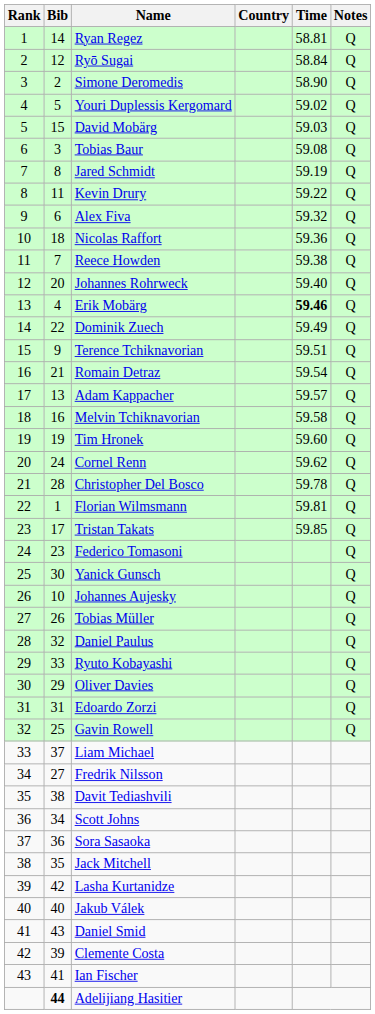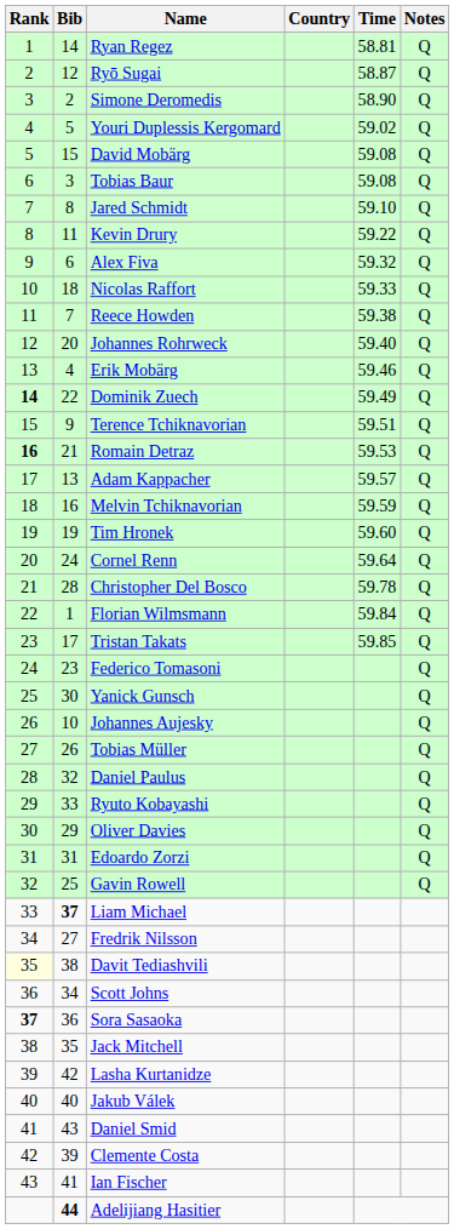Ryō Sugai | Time: 58.84 -> 58.87
David Mobärg | Time: 59.03 -> 59.08
Jared Schmidt | Time: 59.19 -> 59.10
Nicolas Raffort | Time: 59.36 -> 59.33
Erik Mobärg | Time: bold -> normal
Dominik Zuech | Rank: normal -> bold
Romain Detraz | Rank: normal -> bold
Romain Detraz | Time: 59.54 -> 59.53
Melvin Tchiknavorian | Time: 59.58 -> 59.59
Cornel Renn | Time: 59.62 -> 59.64
Florian Wilmsmann | Time: 59.81 -> 59.84
Liam Michael | Bib: normal -> bold
Davit Tediashvili | Rank: no background -> lightyellow background
Sora Sasaoka | Rank: normal -> bold
